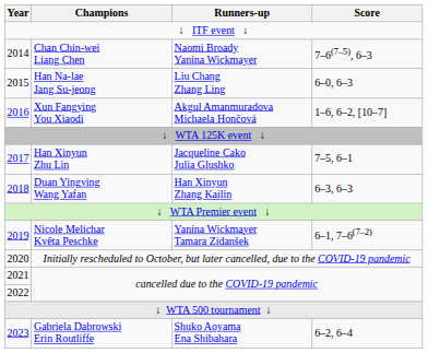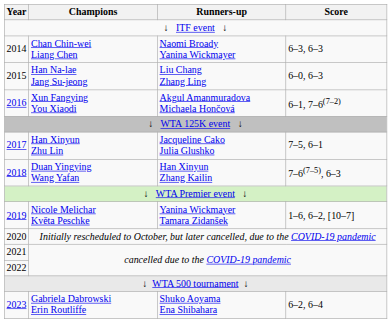Chan Chin-wei Liang Chen | Score: 7–6(7–5), 6–3 -> 6–3, 6–3
Xun Fangying You Xiaodi | Score: 1–6, 6–2, [10–7] -> 6–1, 7–6(7–2)
Duan Yingying Wang Yafan | Score: 6–3, 6–3 -> 7–6(7–5), 6–3
Nicole Melichar Květa Peschke | Score: 6–1, 7–6(7–2) -> 1–6, 6–2, [10–7]
